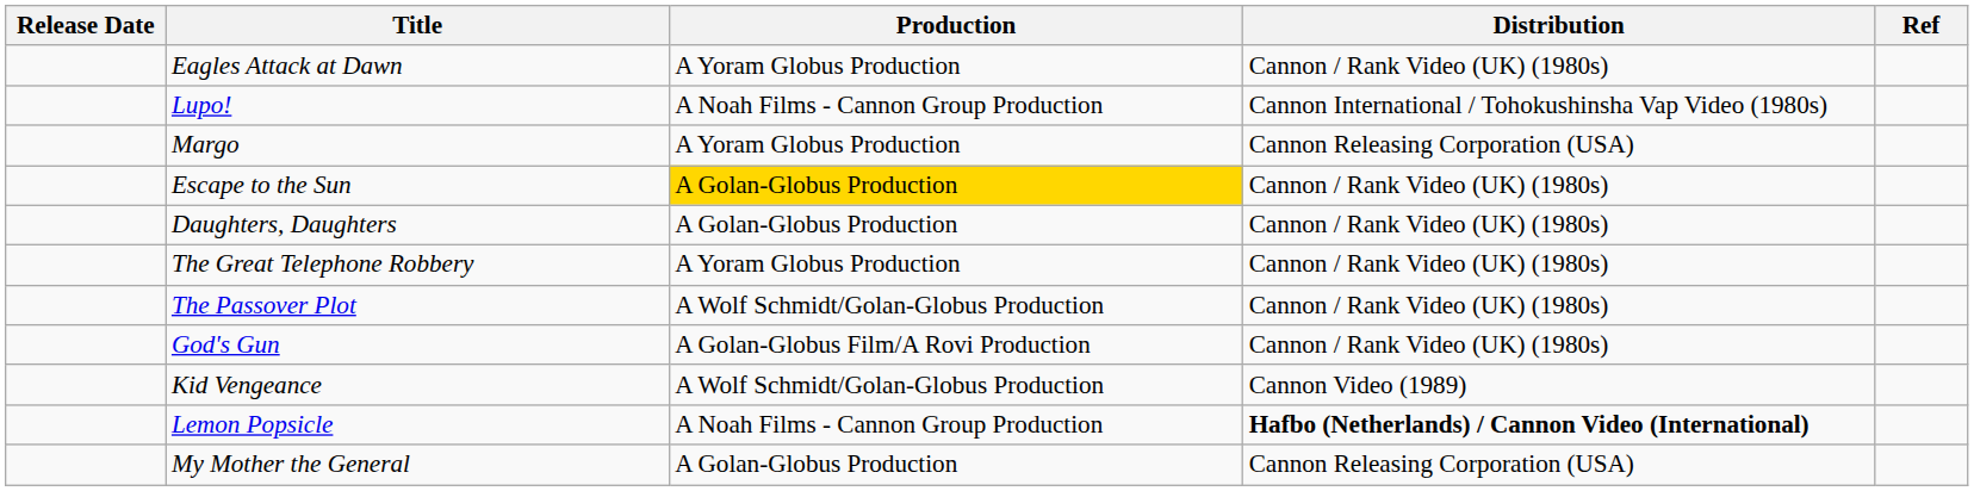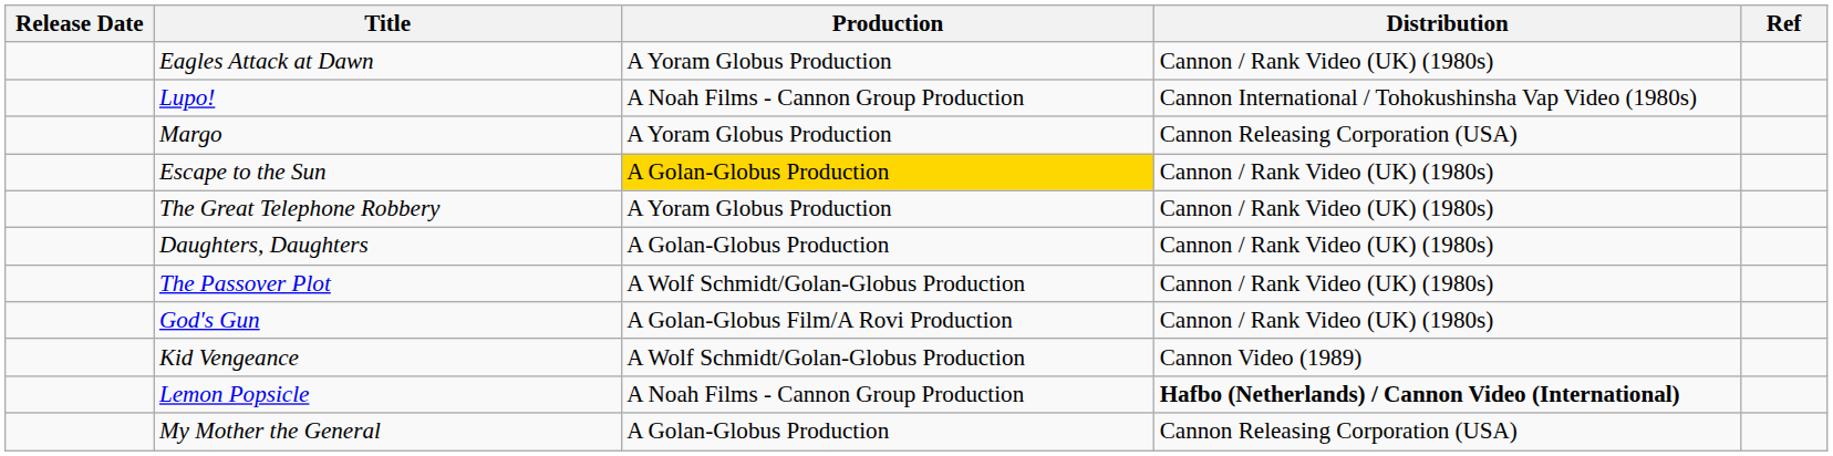rows swapped: The Great Telephone Robbery <-> Daughters, Daughters
